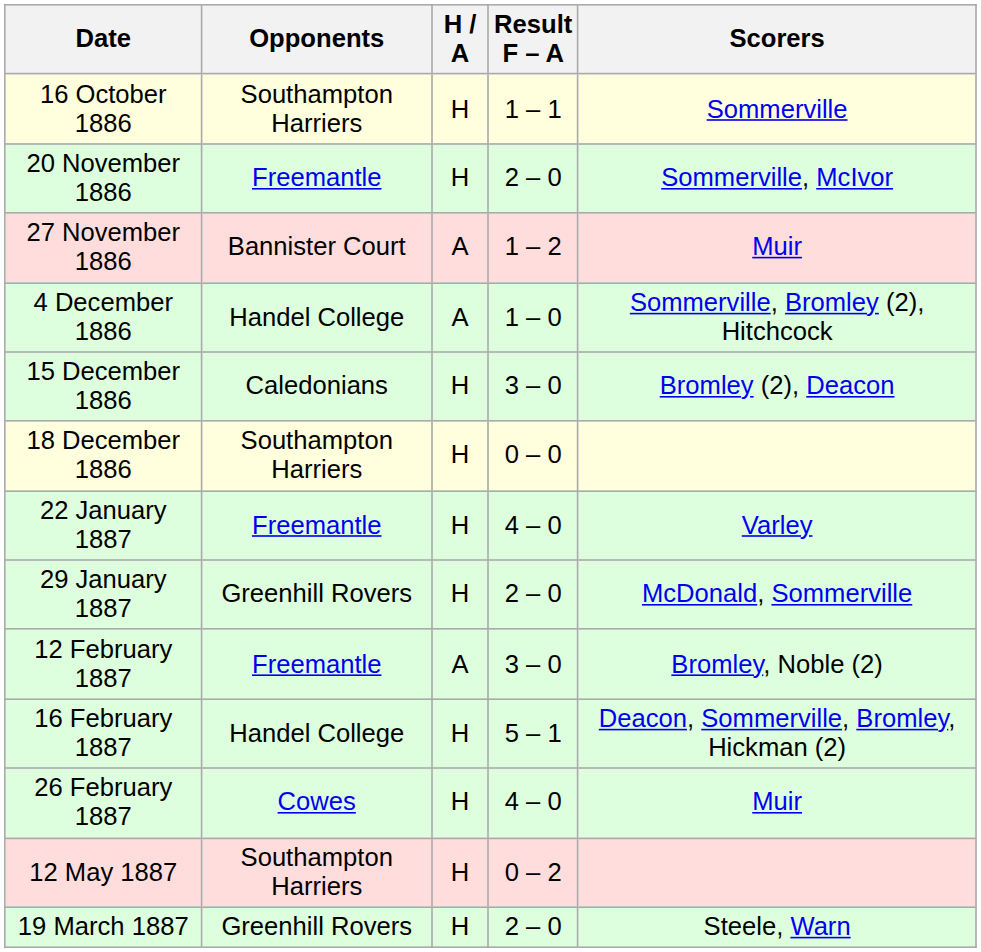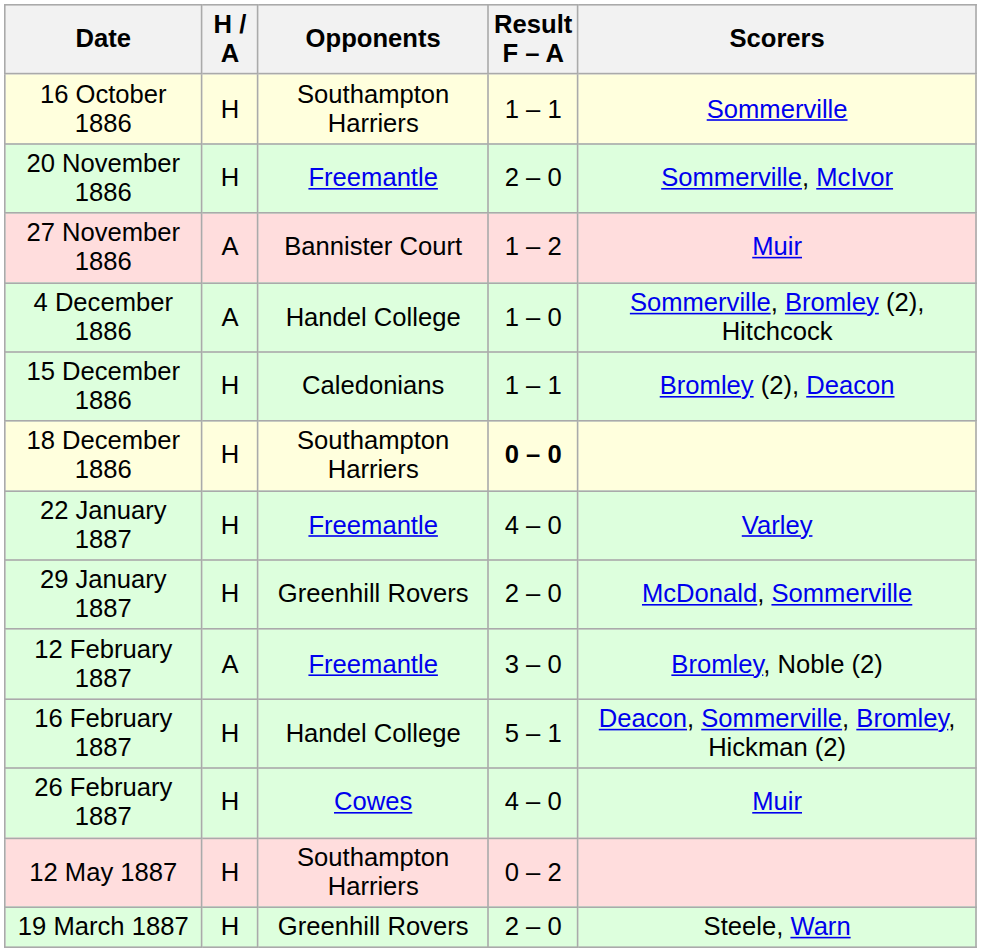columns swapped: Opponents <-> H / A
15 December 1886 | Result F – A: 3 – 0 -> 1 – 1
18 December 1886 | Result F – A: normal -> bold
